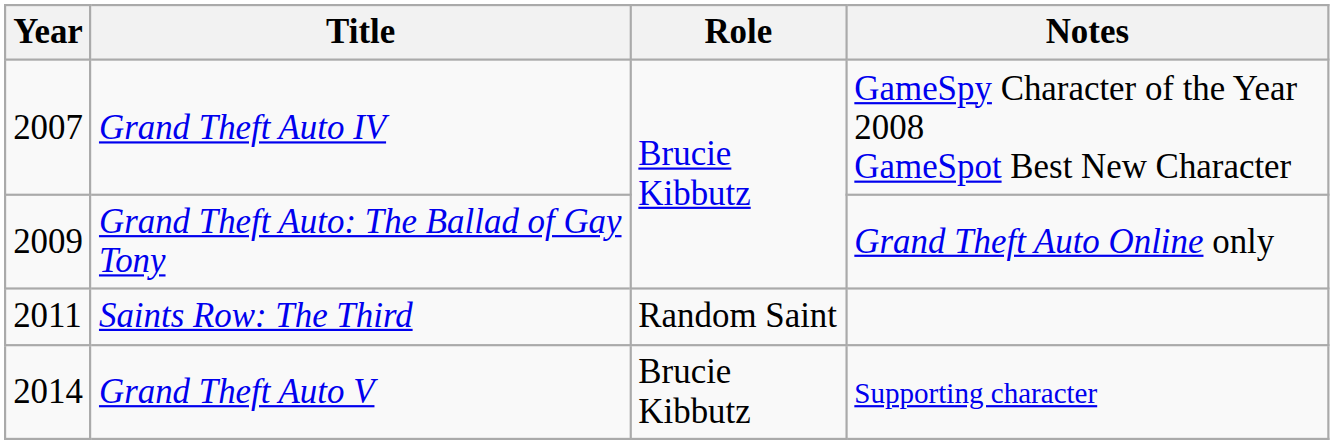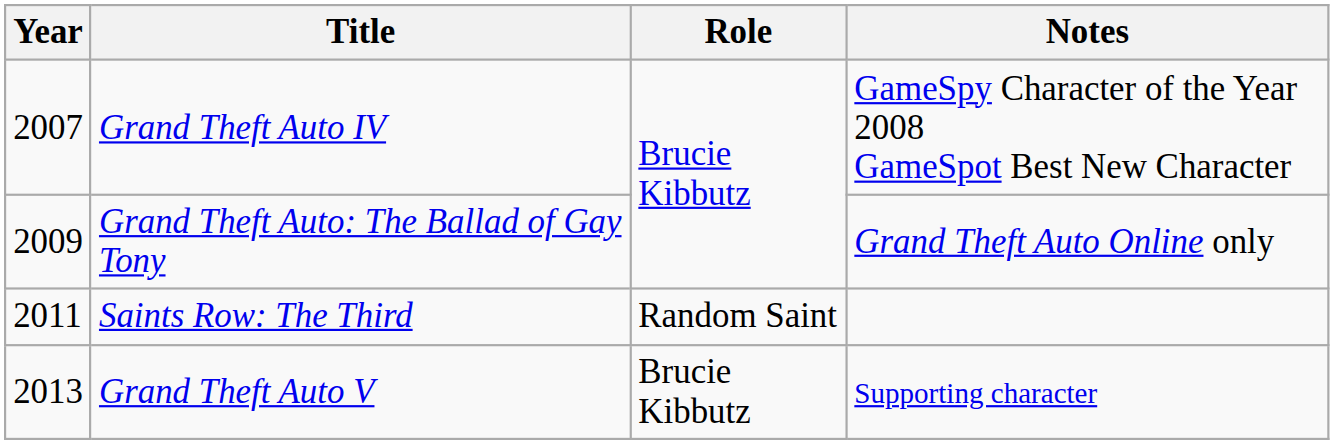Grand Theft Auto V | Year: 2014 -> 2013
